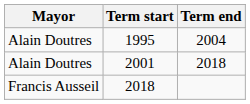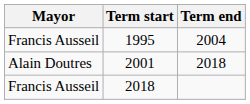1995 | Mayor: Alain Doutres -> Francis Ausseil
